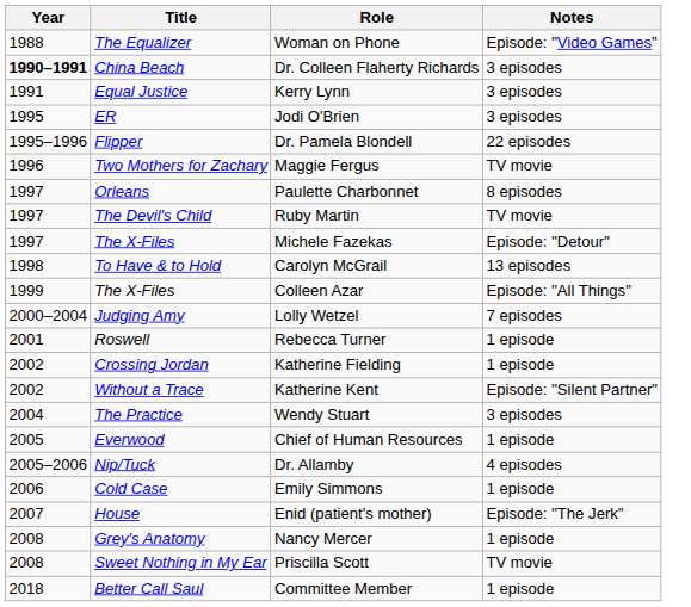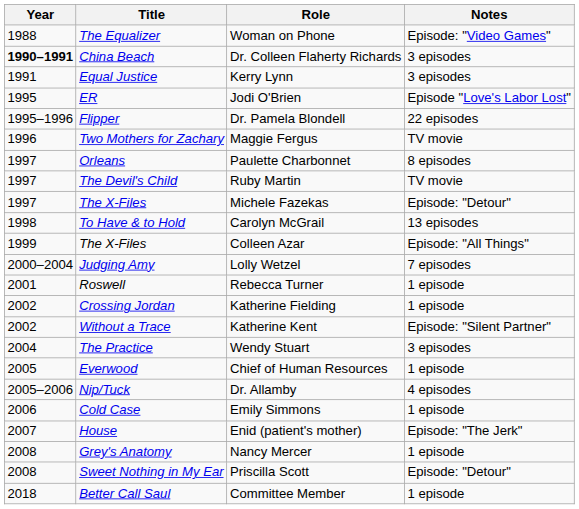Jodi O'Brien | Notes: 3 episodes -> Episode "Love's Labor Lost"
Priscilla Scott | Notes: TV movie -> Episode: "Detour"
